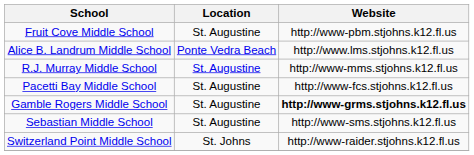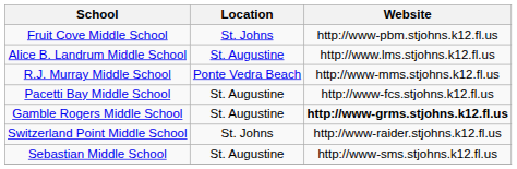Fruit Cove Middle School | Location: St. Augustine -> St. Johns
Alice B. Landrum Middle School | Location: Ponte Vedra Beach -> St. Augustine
R.J. Murray Middle School | Location: St. Augustine -> Ponte Vedra Beach
rows swapped: Sebastian Middle School <-> Switzerland Point Middle School
